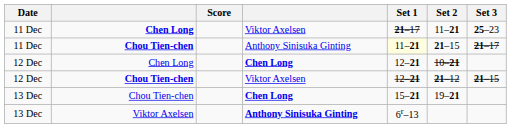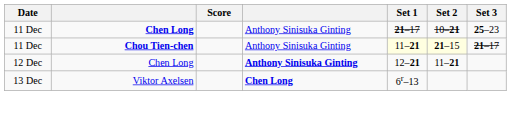11 Dec / Chen Long | column 4: Viktor Axelsen -> Anthony Sinisuka Ginting
11 Dec / Chen Long | Set 2: 11–21 -> 10–21
11 Dec / Chou Tien-chen | Set 2: no background -> lightyellow background
12 Dec / Chen Long | column 4: Chen Long -> Anthony Sinisuka Ginting
12 Dec / Chen Long | Set 2: 10–21 -> 11–21
- row: 12 Dec | Chou Tien-chen | Viktor Axelsen | 12–21 | 21–12 | 21–15
- row: 13 Dec | Chou Tien-chen | Chen Long | 15–21 | 19–21
13 Dec / Viktor Axelsen | column 4: Anthony Sinisuka Ginting -> Chen Long
